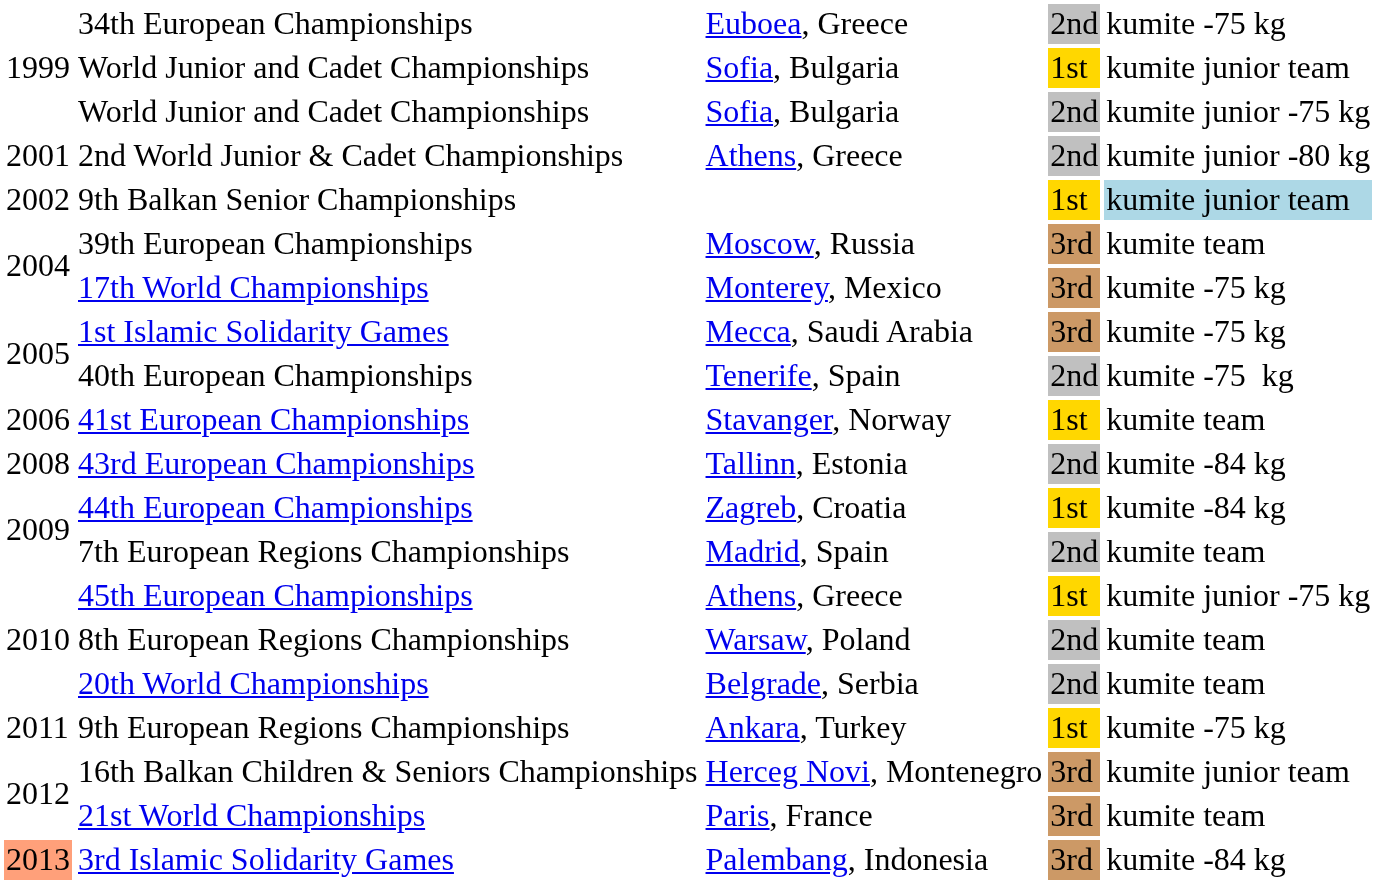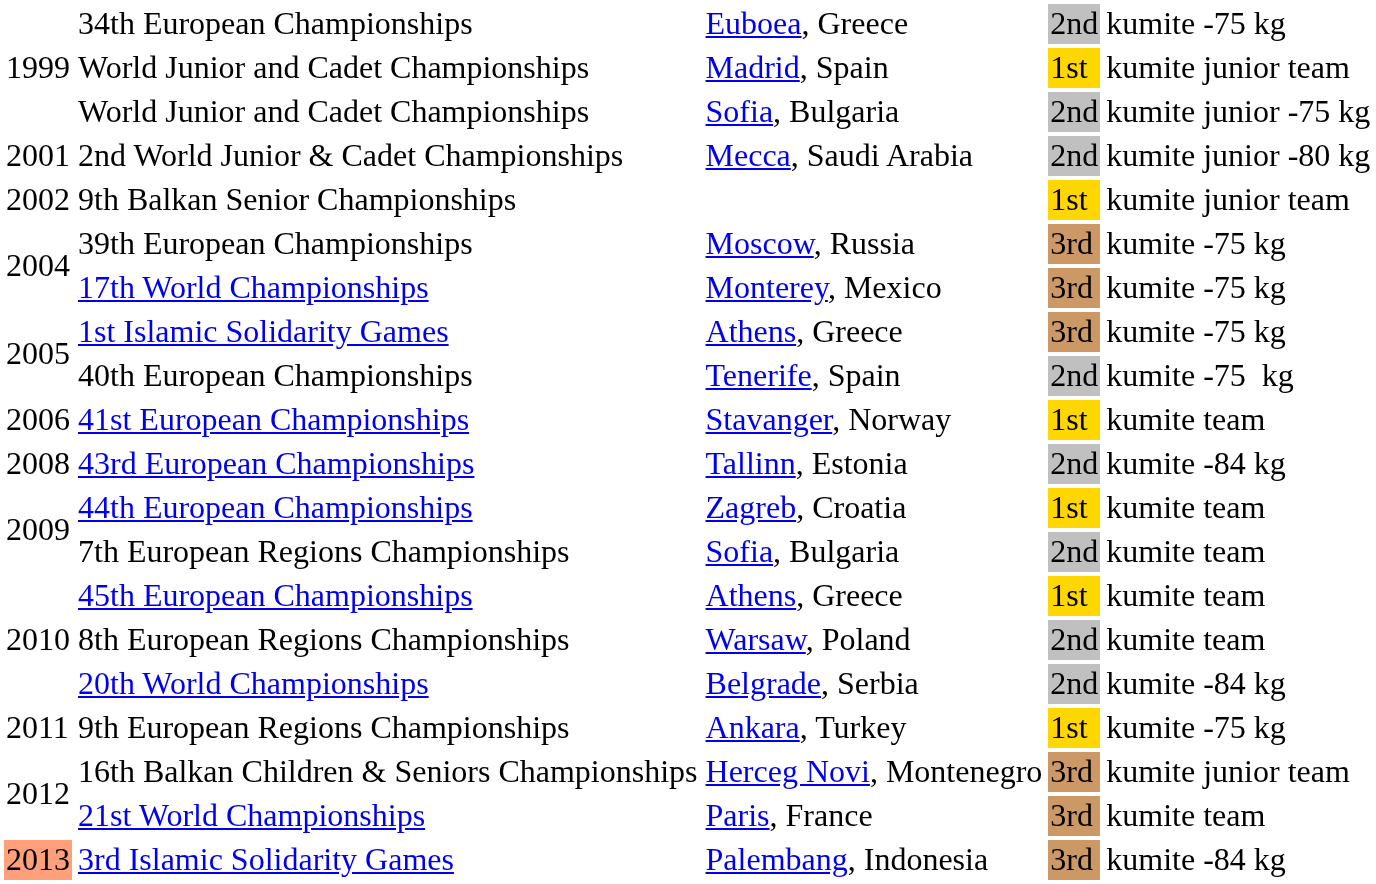World Junior and Cadet Championships / 1st | column 3: Sofia, Bulgaria -> Madrid, Spain
2nd World Junior & Cadet Championships | column 3: Athens, Greece -> Mecca, Saudi Arabia
9th Balkan Senior Championships | column 5: lightblue background -> no background
39th European Championships | column 5: kumite team -> kumite -75 kg
1st Islamic Solidarity Games | column 3: Mecca, Saudi Arabia -> Athens, Greece
44th European Championships | column 5: kumite -84 kg -> kumite team
7th European Regions Championships | column 3: Madrid, Spain -> Sofia, Bulgaria
45th European Championships | column 5: kumite junior -75 kg -> kumite team
20th World Championships | column 5: kumite team -> kumite -84 kg
